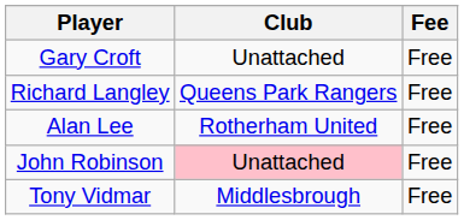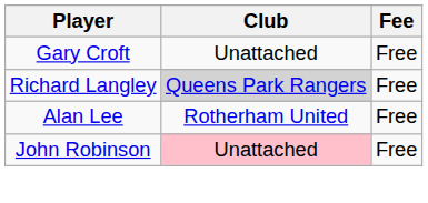Richard Langley | Club: no background -> lightgrey background
- row: Tony Vidmar | Middlesbrough | Free
